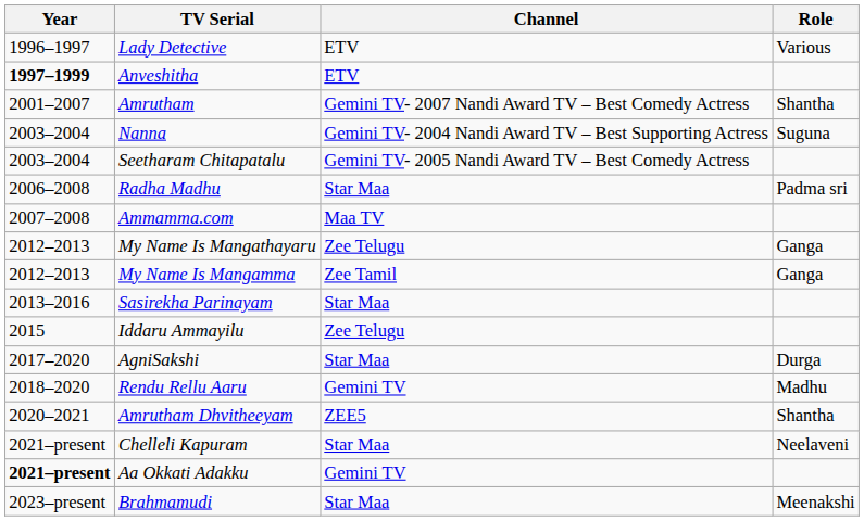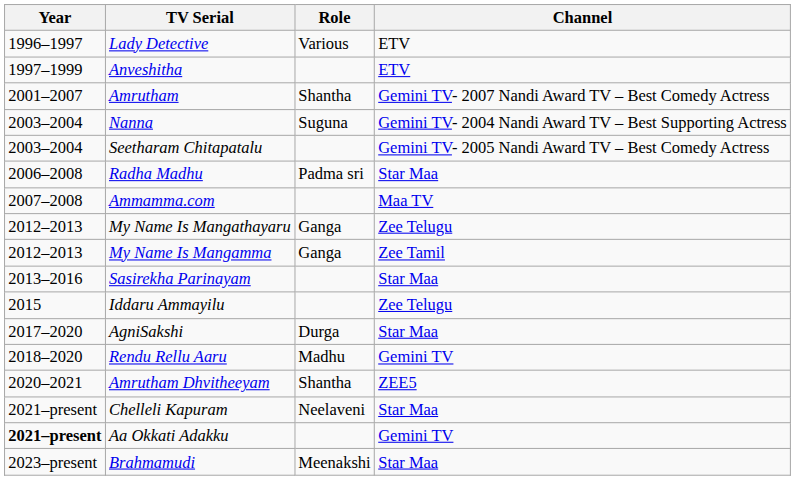columns swapped: Role <-> Channel
Anveshitha | Year: bold -> normal
